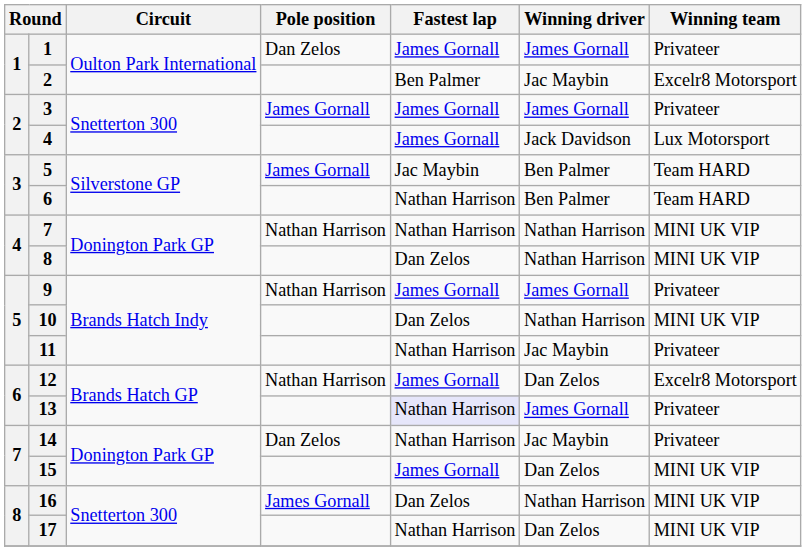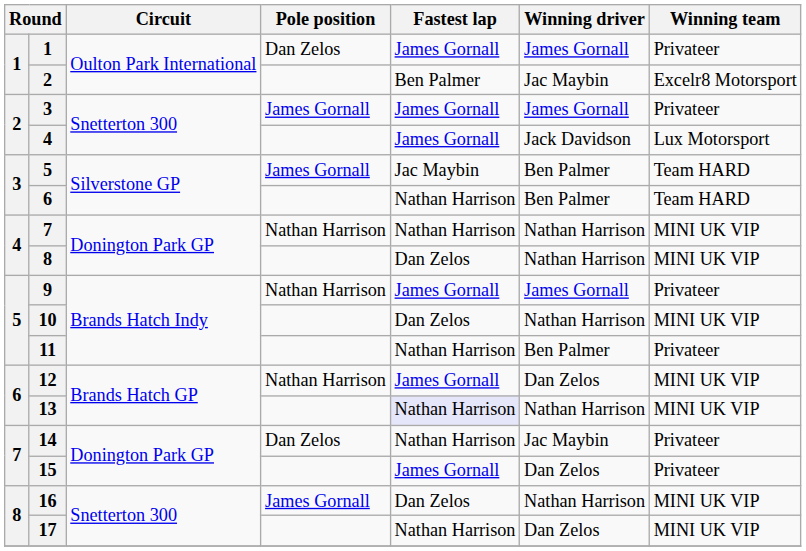11 | Winning driver: Jac Maybin -> Ben Palmer
12 | Winning team: Excelr8 Motorsport -> MINI UK VIP
13 | Winning driver: James Gornall -> Nathan Harrison
13 | Winning team: Privateer -> MINI UK VIP
15 | Winning team: MINI UK VIP -> Privateer
